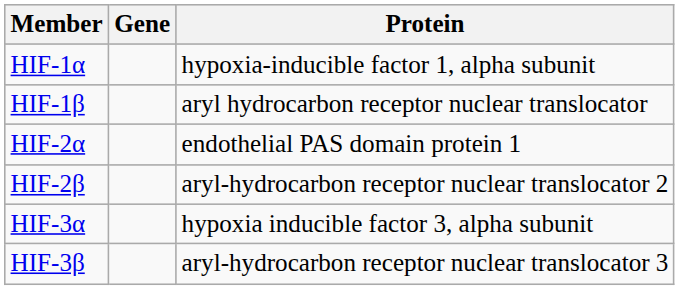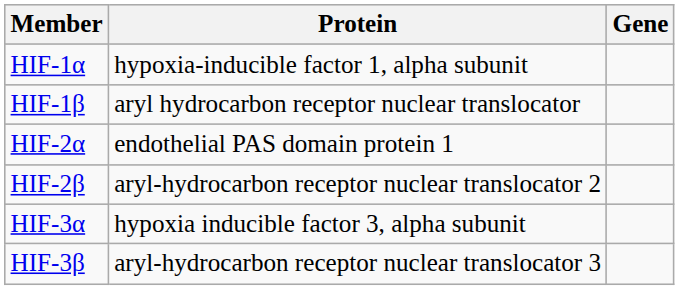columns swapped: Gene <-> Protein
